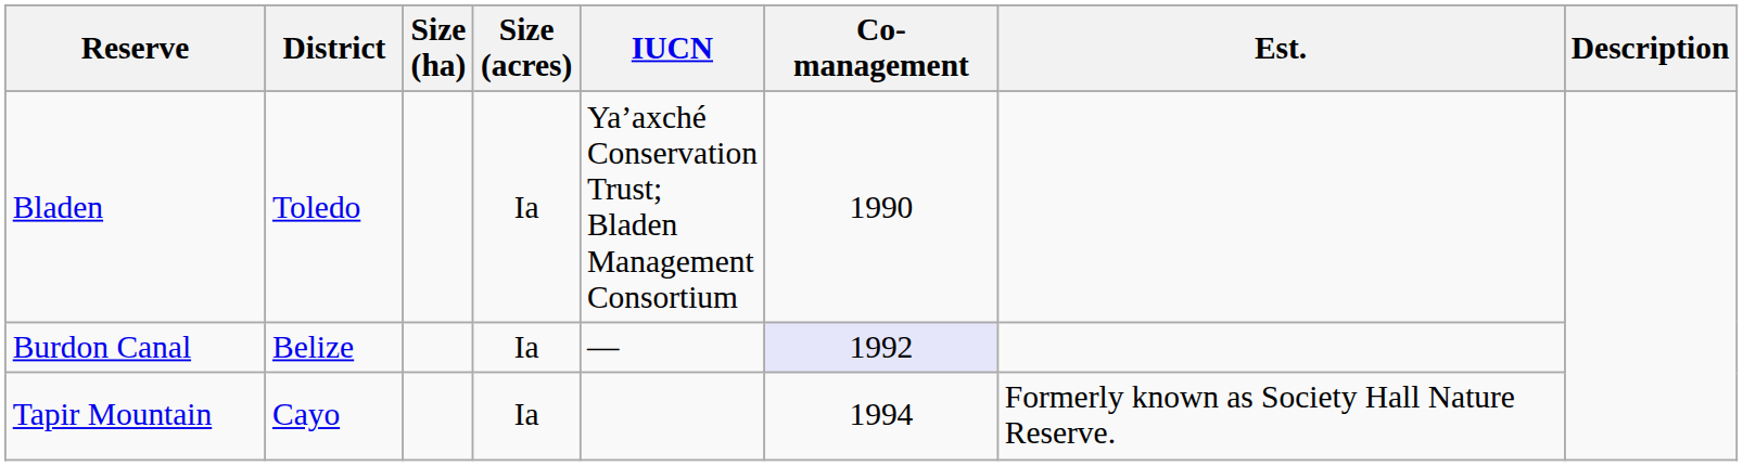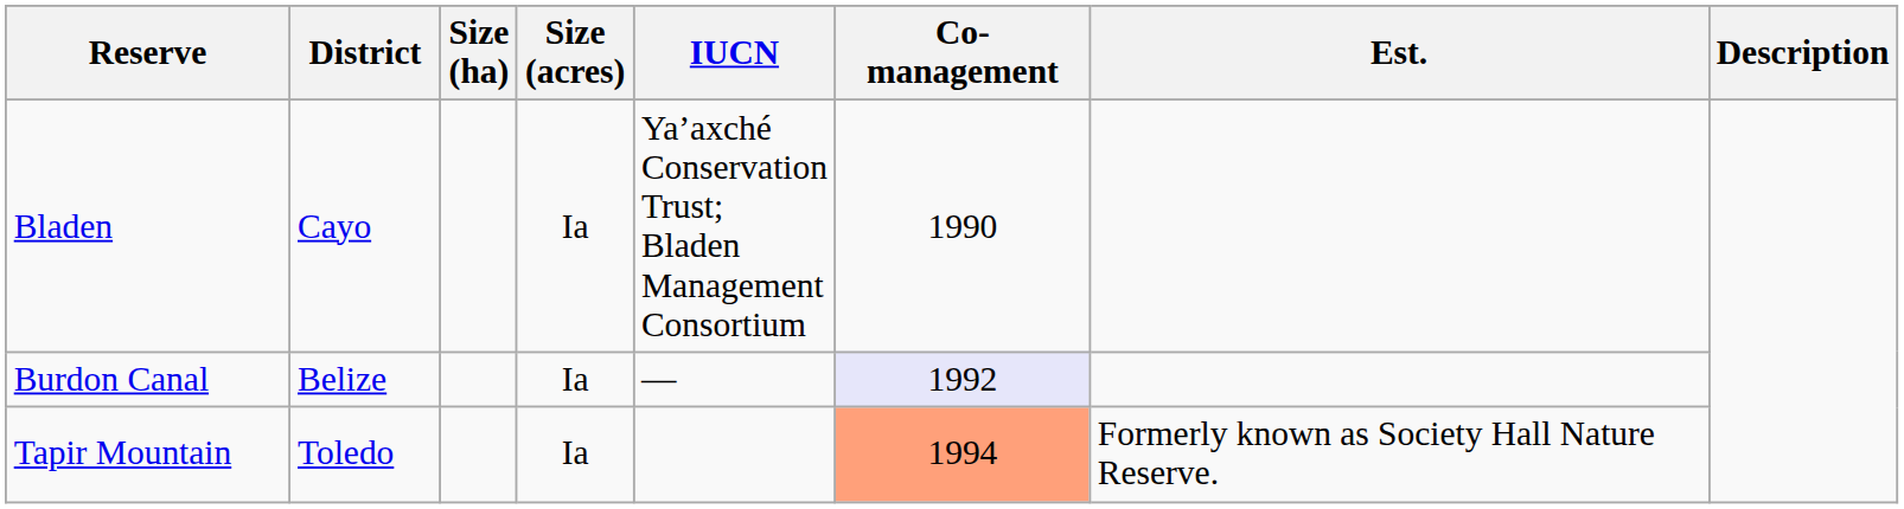Bladen | District: Toledo -> Cayo
Tapir Mountain | District: Cayo -> Toledo
Tapir Mountain | Co-management: no background -> lightsalmon background
